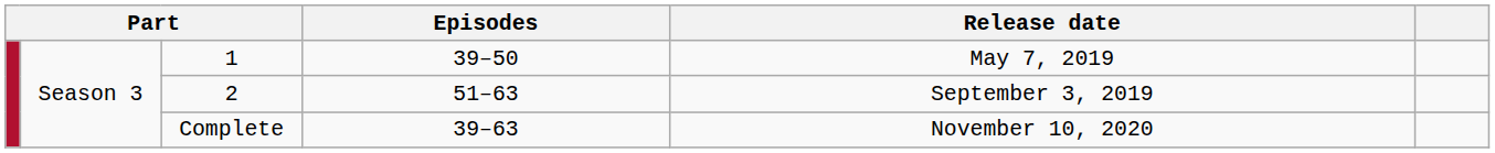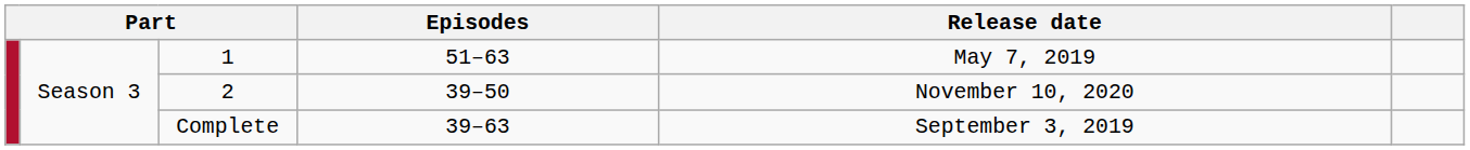1 | Episodes: 39–50 -> 51–63
2 | Episodes: 51–63 -> 39–50
2 | Release date: September 3, 2019 -> November 10, 2020
Complete | Release date: November 10, 2020 -> September 3, 2019
